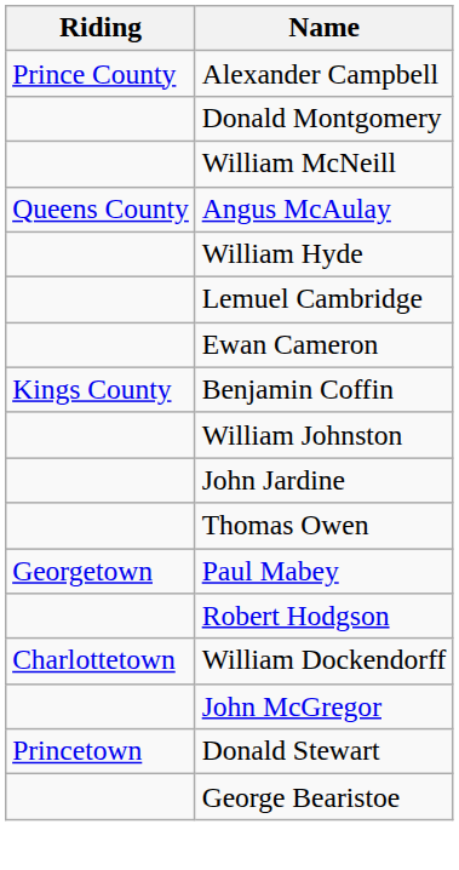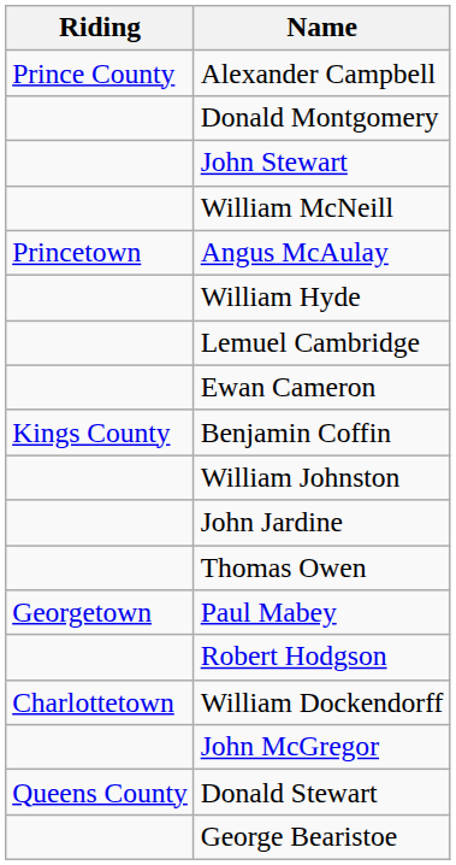+ row: John Stewart
Angus McAulay | Riding: Queens County -> Princetown
Donald Stewart | Riding: Princetown -> Queens County
